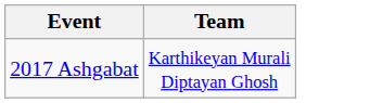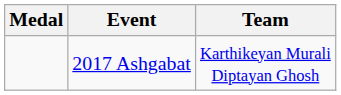+ column: Medal
